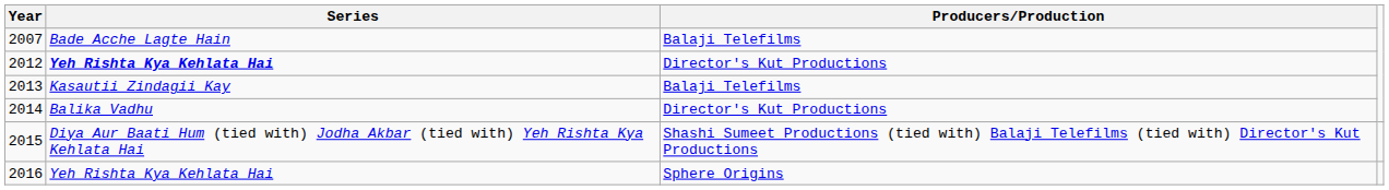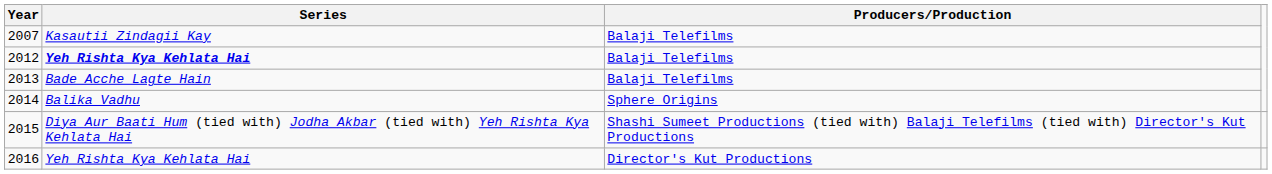2007 | Series: Bade Acche Lagte Hain -> Kasautii Zindagii Kay
2012 | Producers/Production: Director's Kut Productions -> Balaji Telefilms
2013 | Series: Kasautii Zindagii Kay -> Bade Acche Lagte Hain
2014 | Producers/Production: Director's Kut Productions -> Sphere Origins
2016 | Producers/Production: Sphere Origins -> Director's Kut Productions
